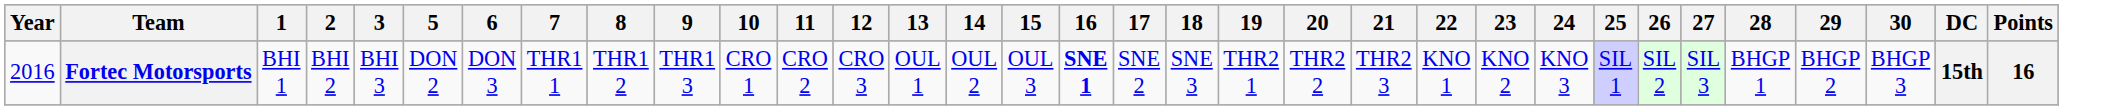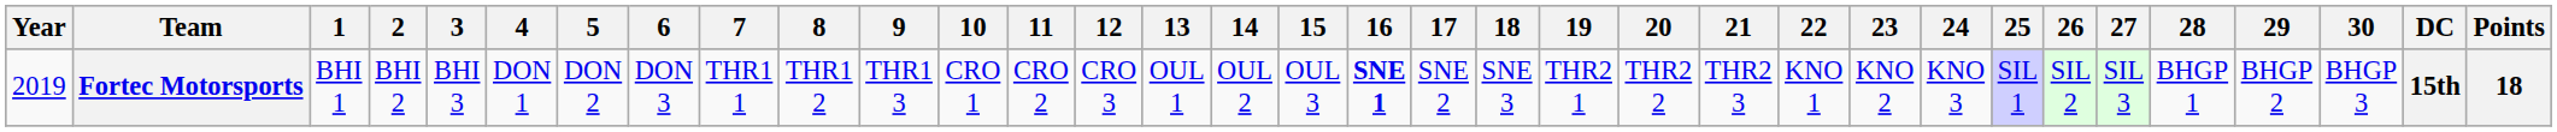+ column: 4 | DON 1
Fortec Motorsports | Year: 2016 -> 2019
Fortec Motorsports | Points: 16 -> 18
